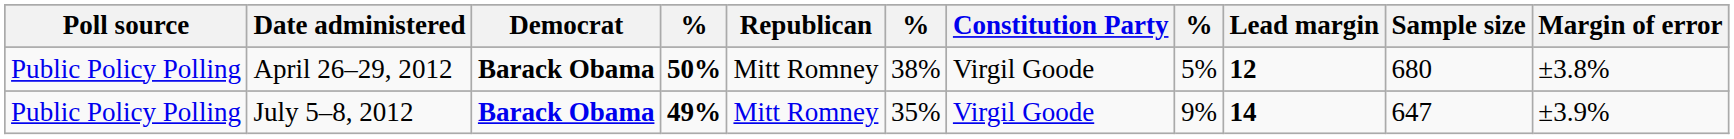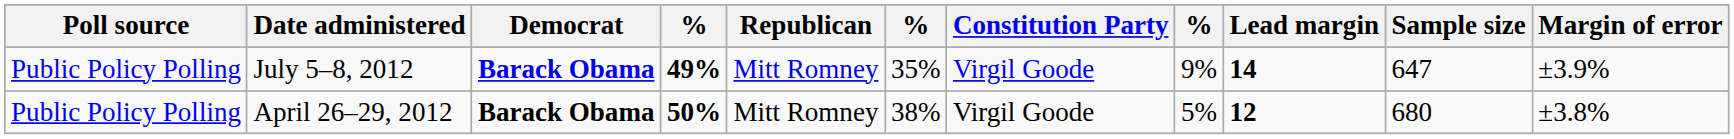rows swapped: July 5–8, 2012 <-> April 26–29, 2012
